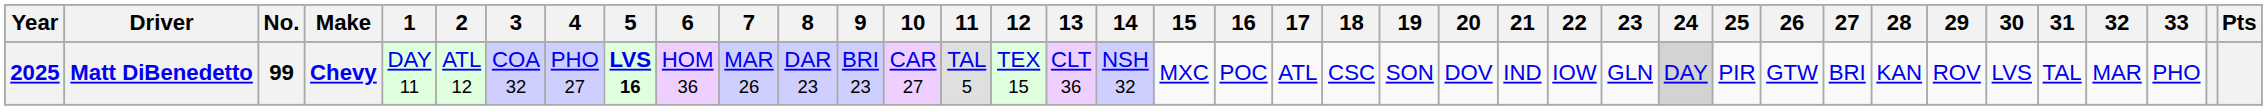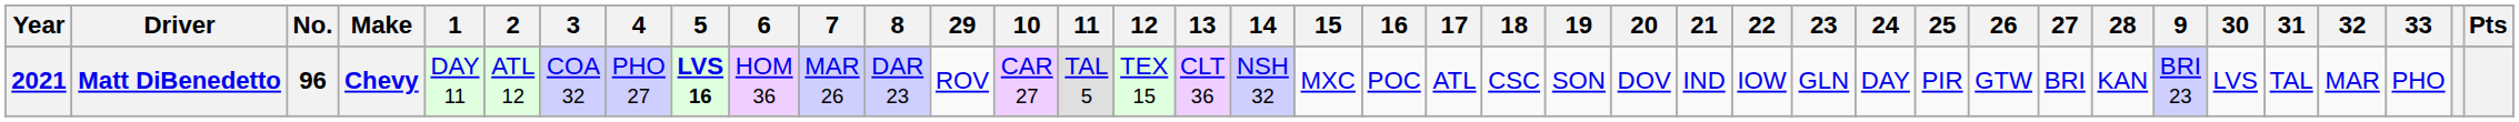columns swapped: 9 <-> 29
Matt DiBenedetto | Year: 2025 -> 2021
Matt DiBenedetto | No.: 99 -> 96
Matt DiBenedetto | 24: lightgrey background -> no background
